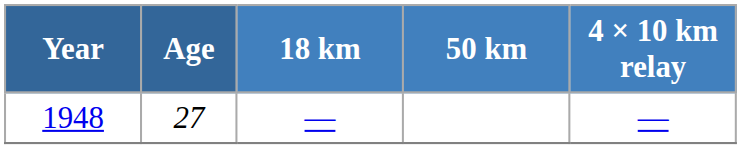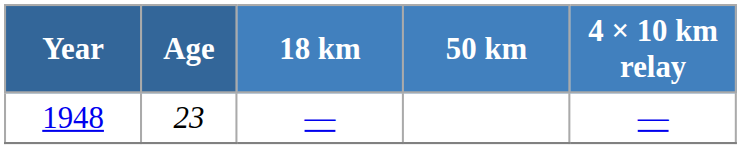1948 | Age: 27 -> 23
